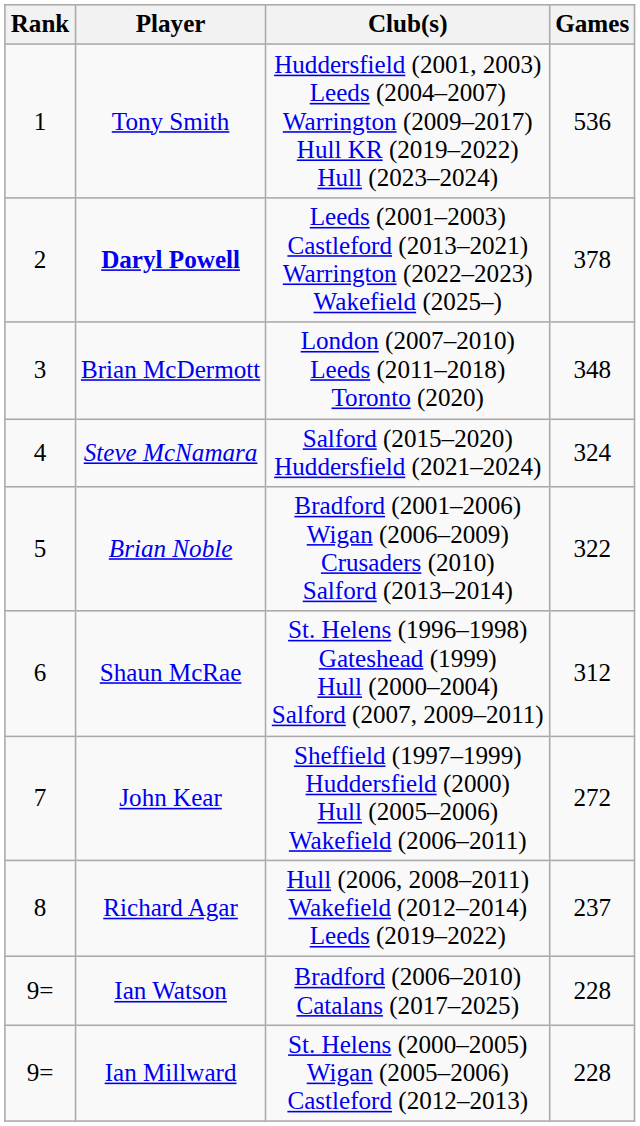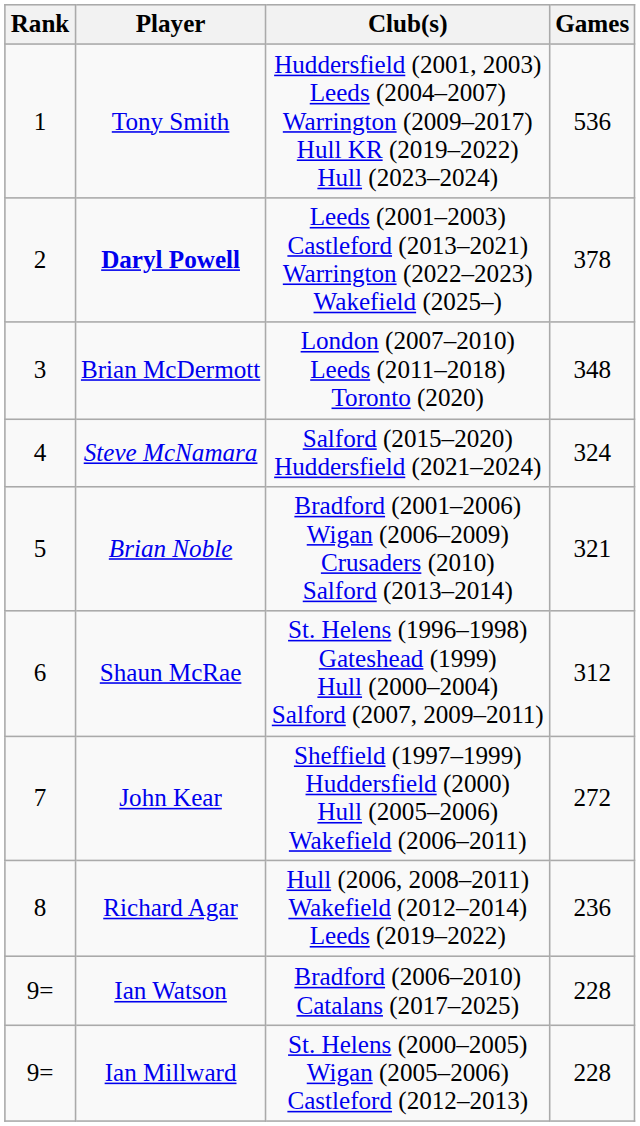Brian Noble | Games: 322 -> 321
Richard Agar | Games: 237 -> 236
